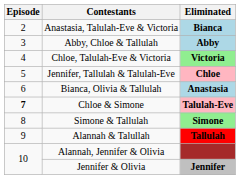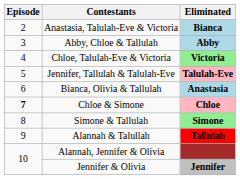Jennifer, Tallulah & Talulah-Eve | Eliminated: Chloe -> Talulah-Eve
Chloe & Simone | Eliminated: Talulah-Eve -> Chloe
